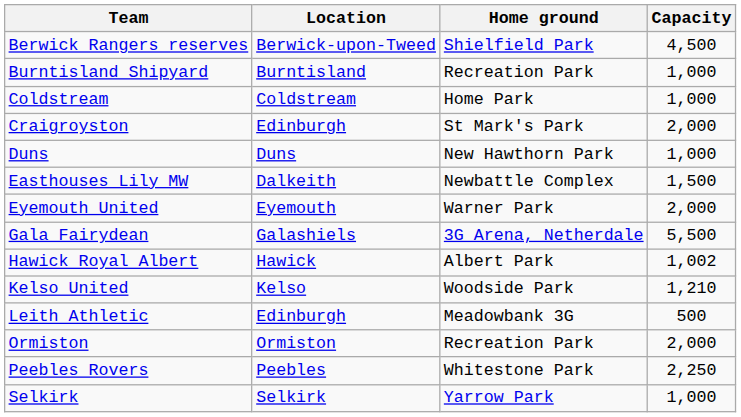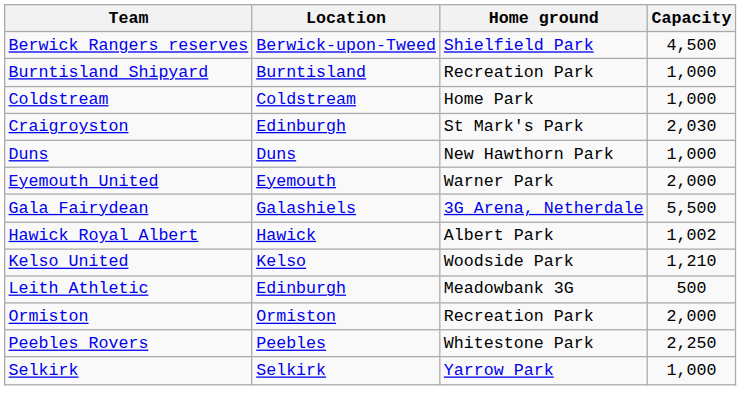Craigroyston | Capacity: 2,000 -> 2,030
- row: Easthouses Lily MW | Dalkeith | Newbattle Complex | 1,500
